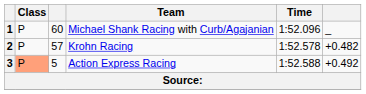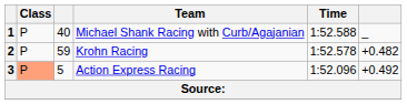1 | column 3: 60 -> 40
1 | Time: 1:52.096 -> 1:52.588
2 | column 3: 57 -> 59
3 | Time: 1:52.588 -> 1:52.096
